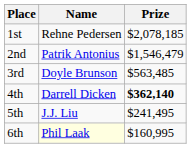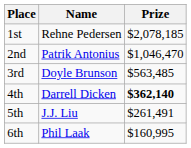2nd | Prize: $1,546,479 -> $1,046,470
5th | Prize: $241,495 -> $261,491
6th | Name: lightyellow background -> no background
